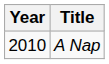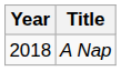A Nap | Year: 2010 -> 2018
